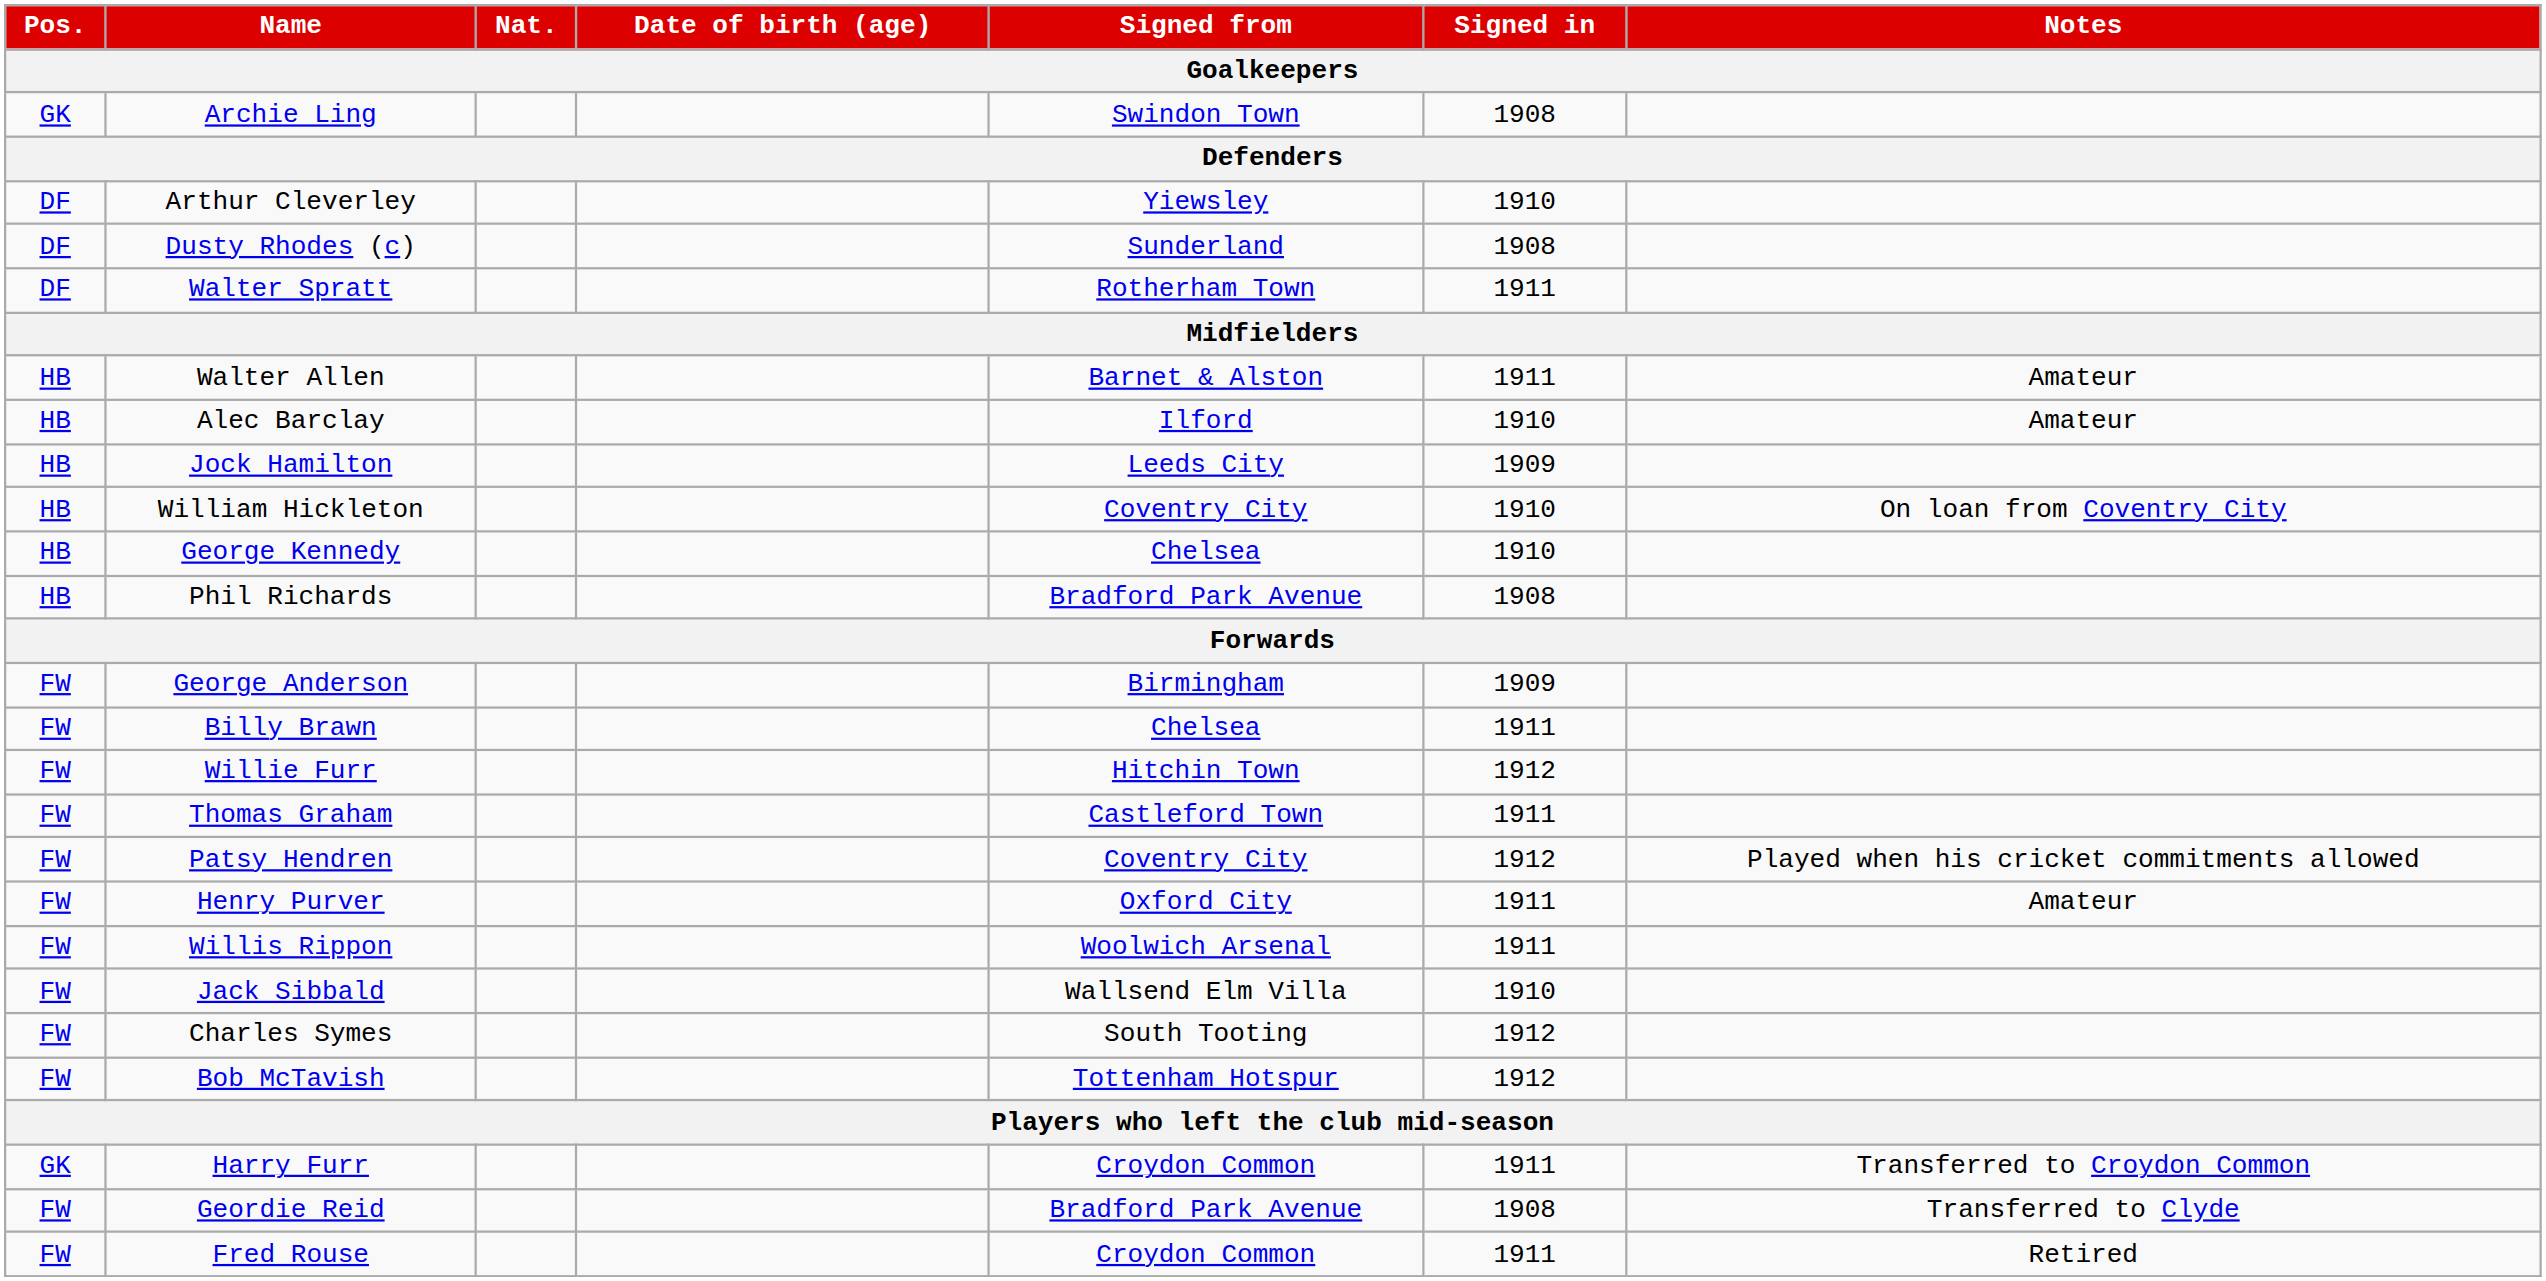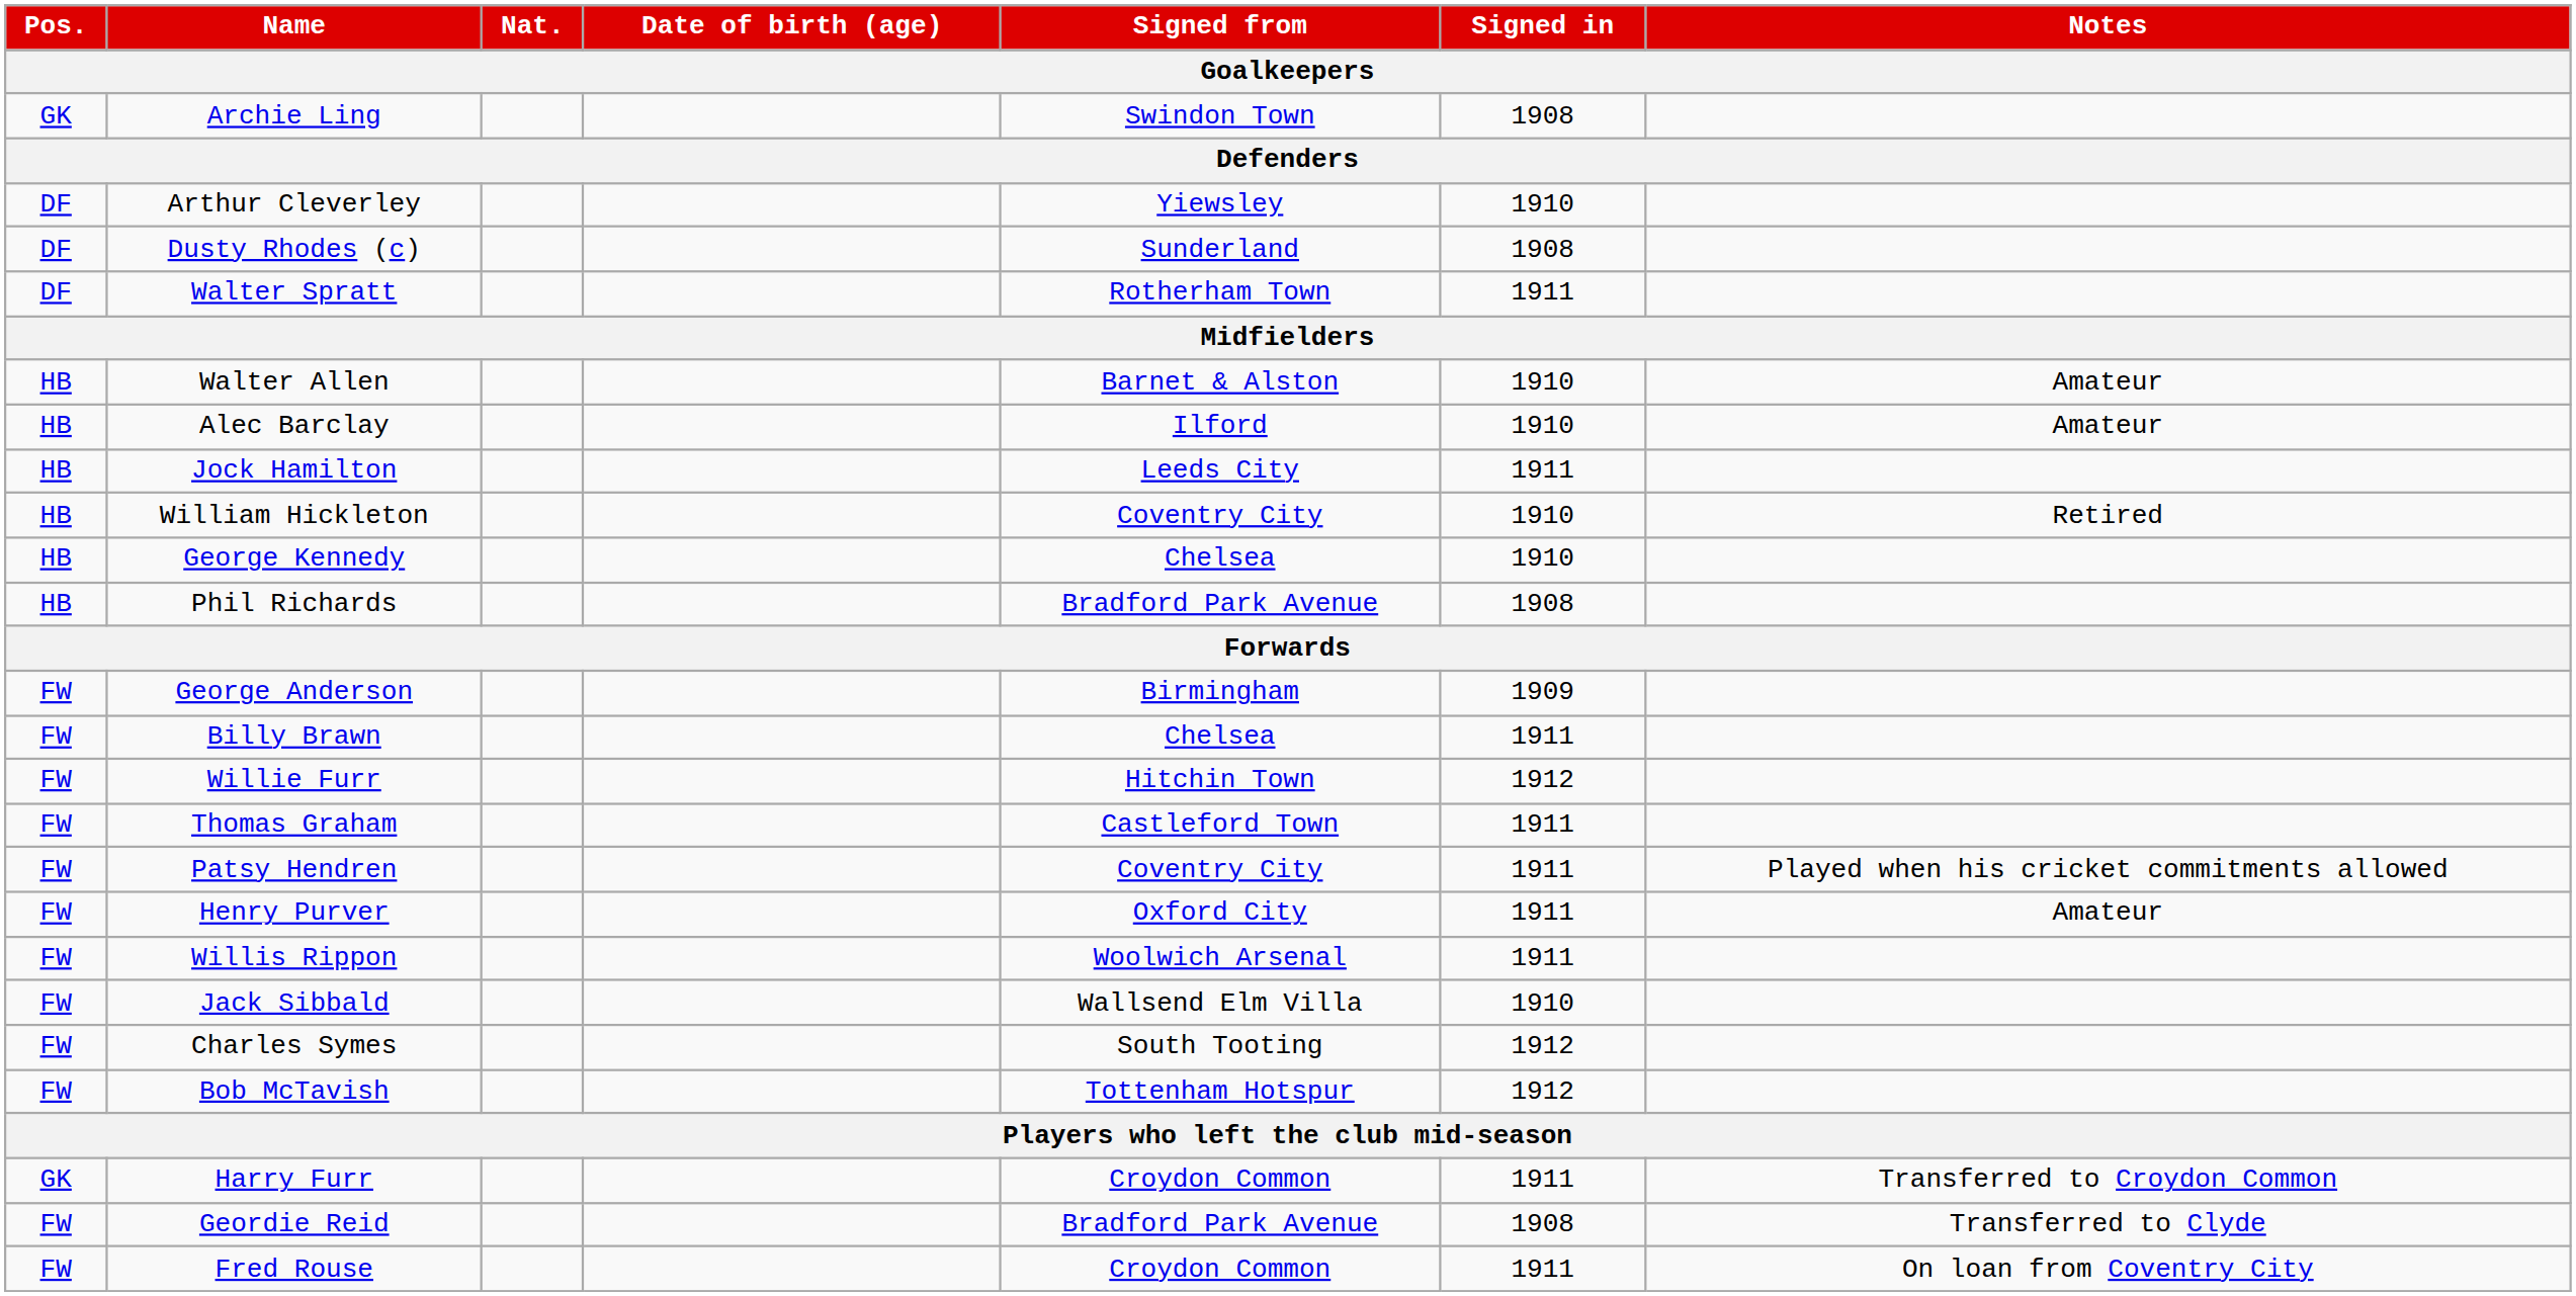Walter Allen | Signed in: 1911 -> 1910
Jock Hamilton | Signed in: 1909 -> 1911
William Hickleton | Notes: On loan from Coventry City -> Retired
Patsy Hendren | Signed in: 1912 -> 1911
Fred Rouse | Notes: Retired -> On loan from Coventry City
